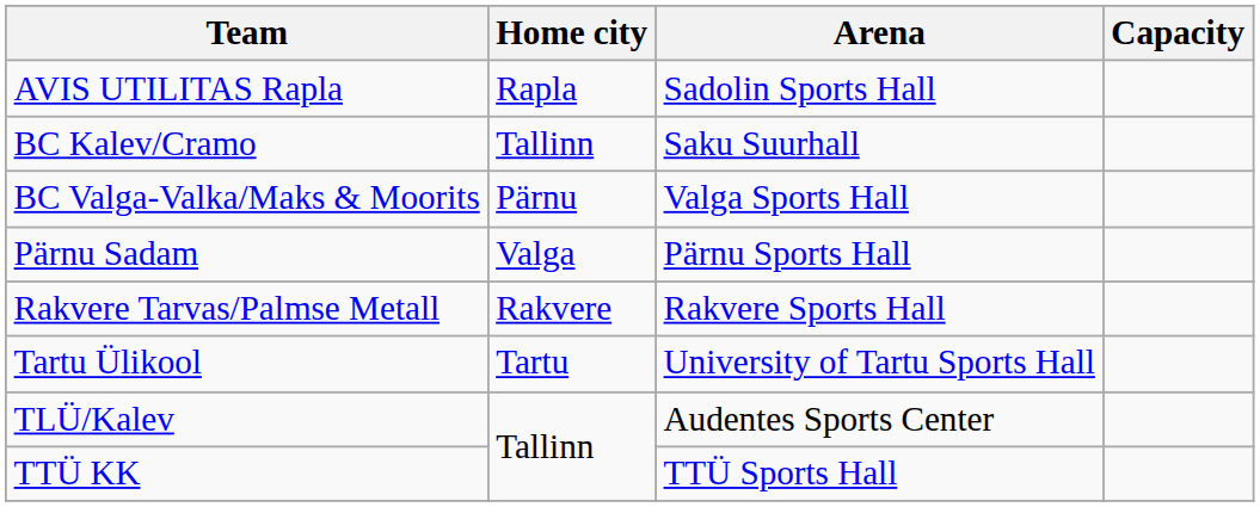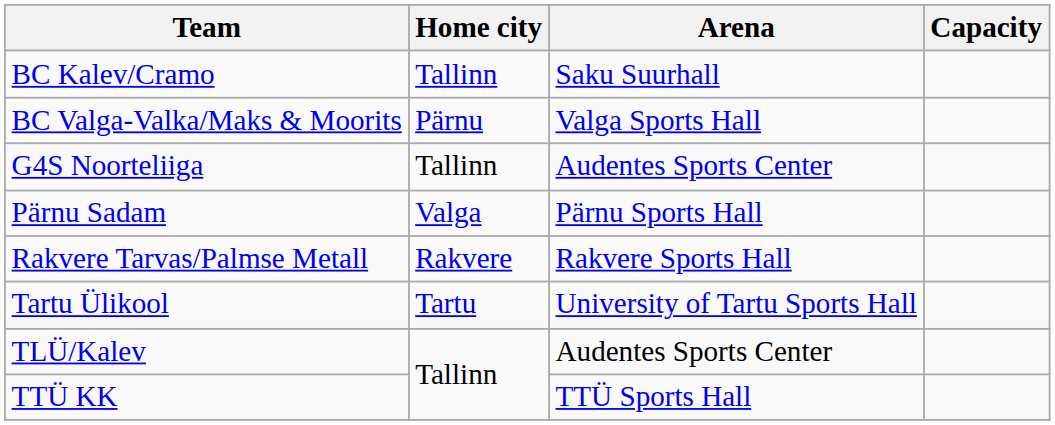- row: AVIS UTILITAS Rapla | Rapla | Sadolin Sports Hall
+ row: G4S Noorteliiga | Tallinn | Audentes Sports Center
